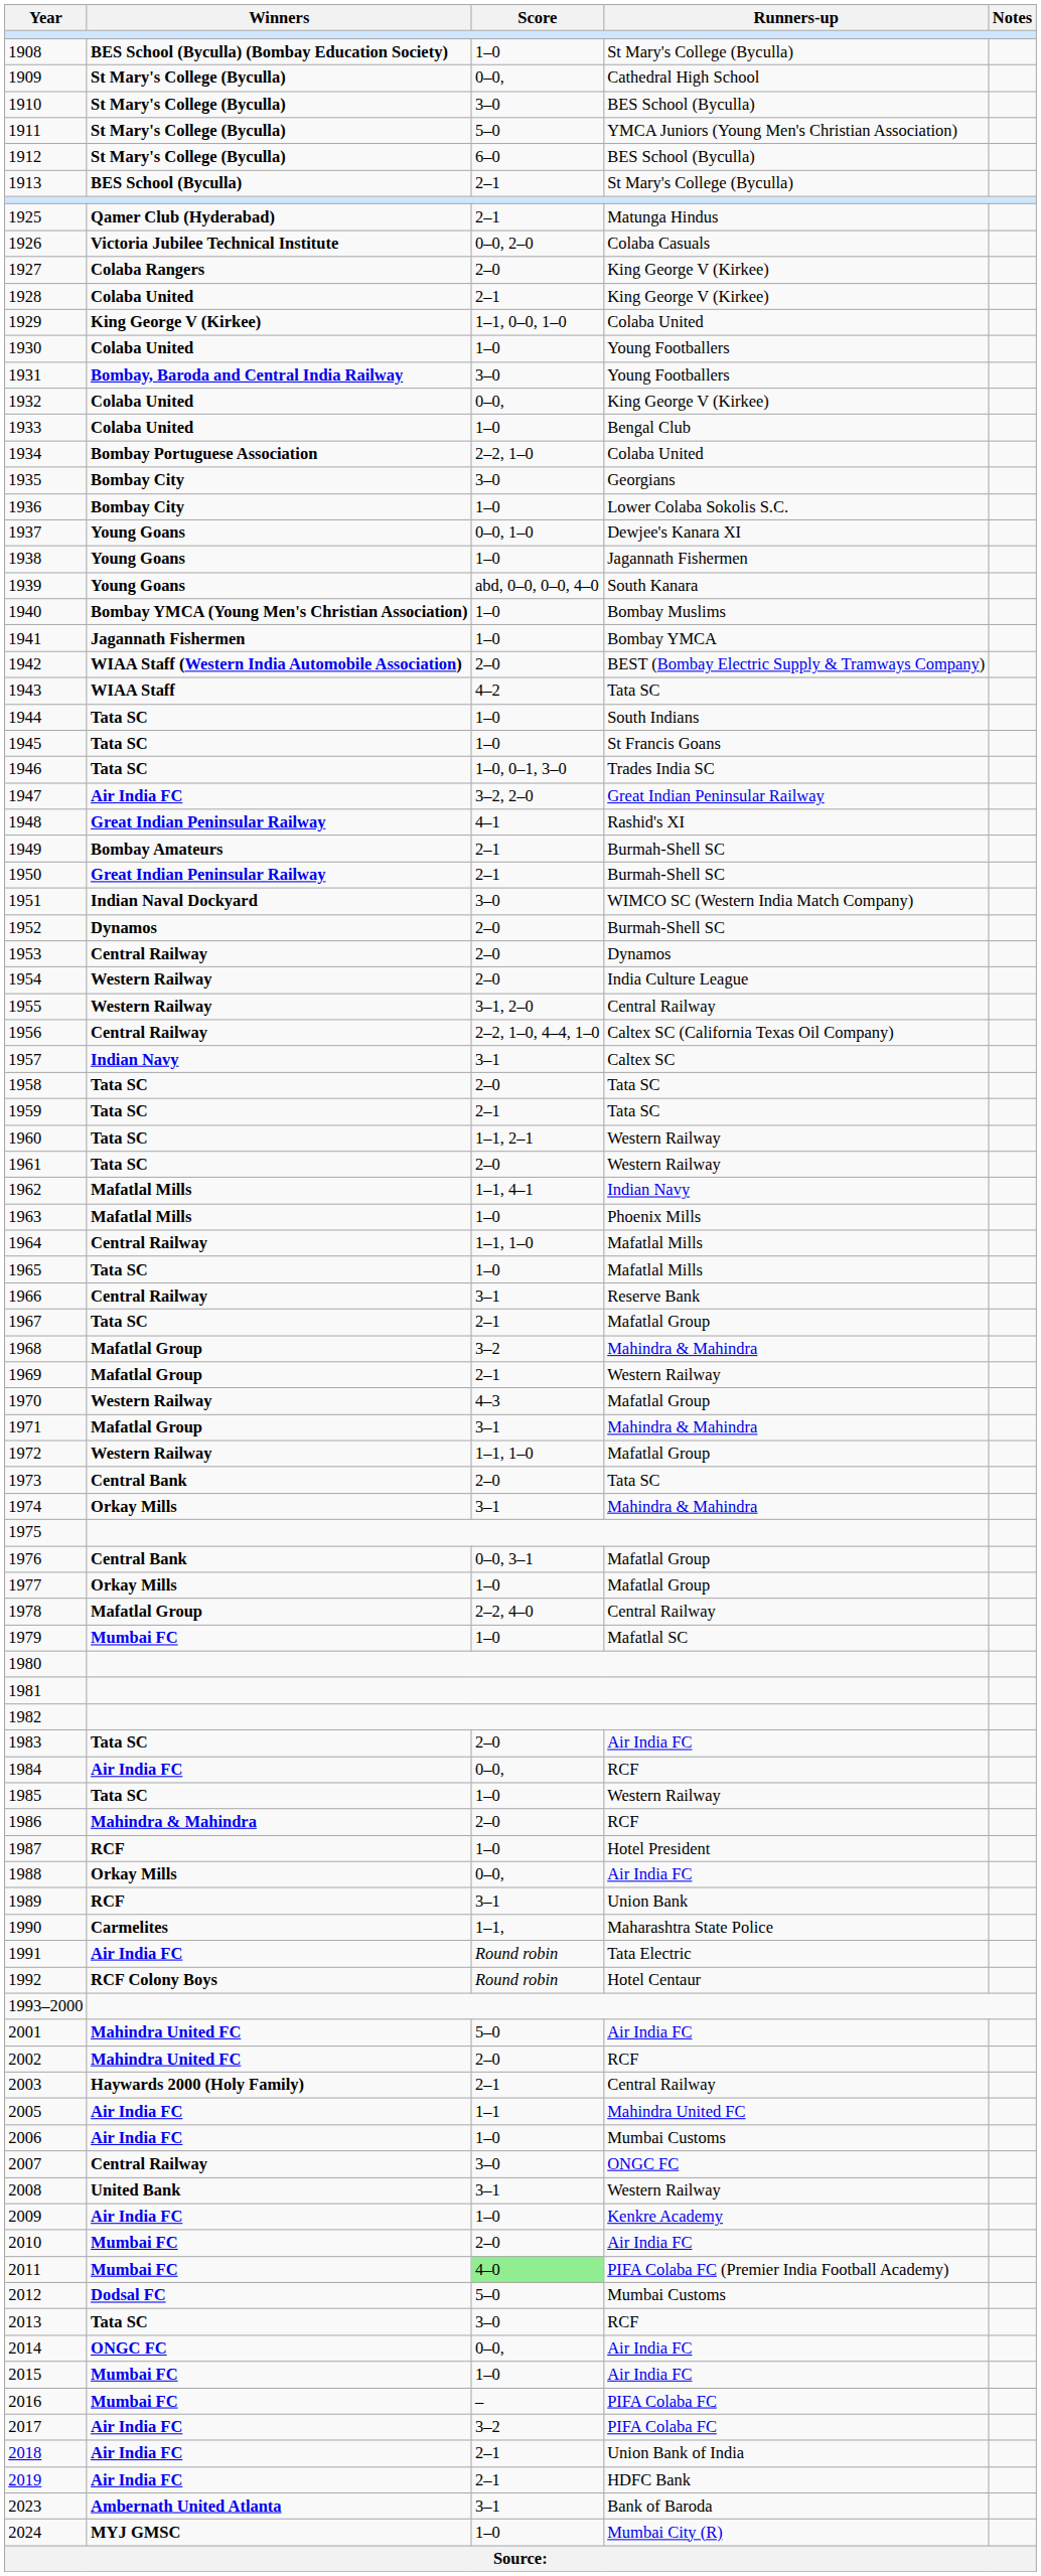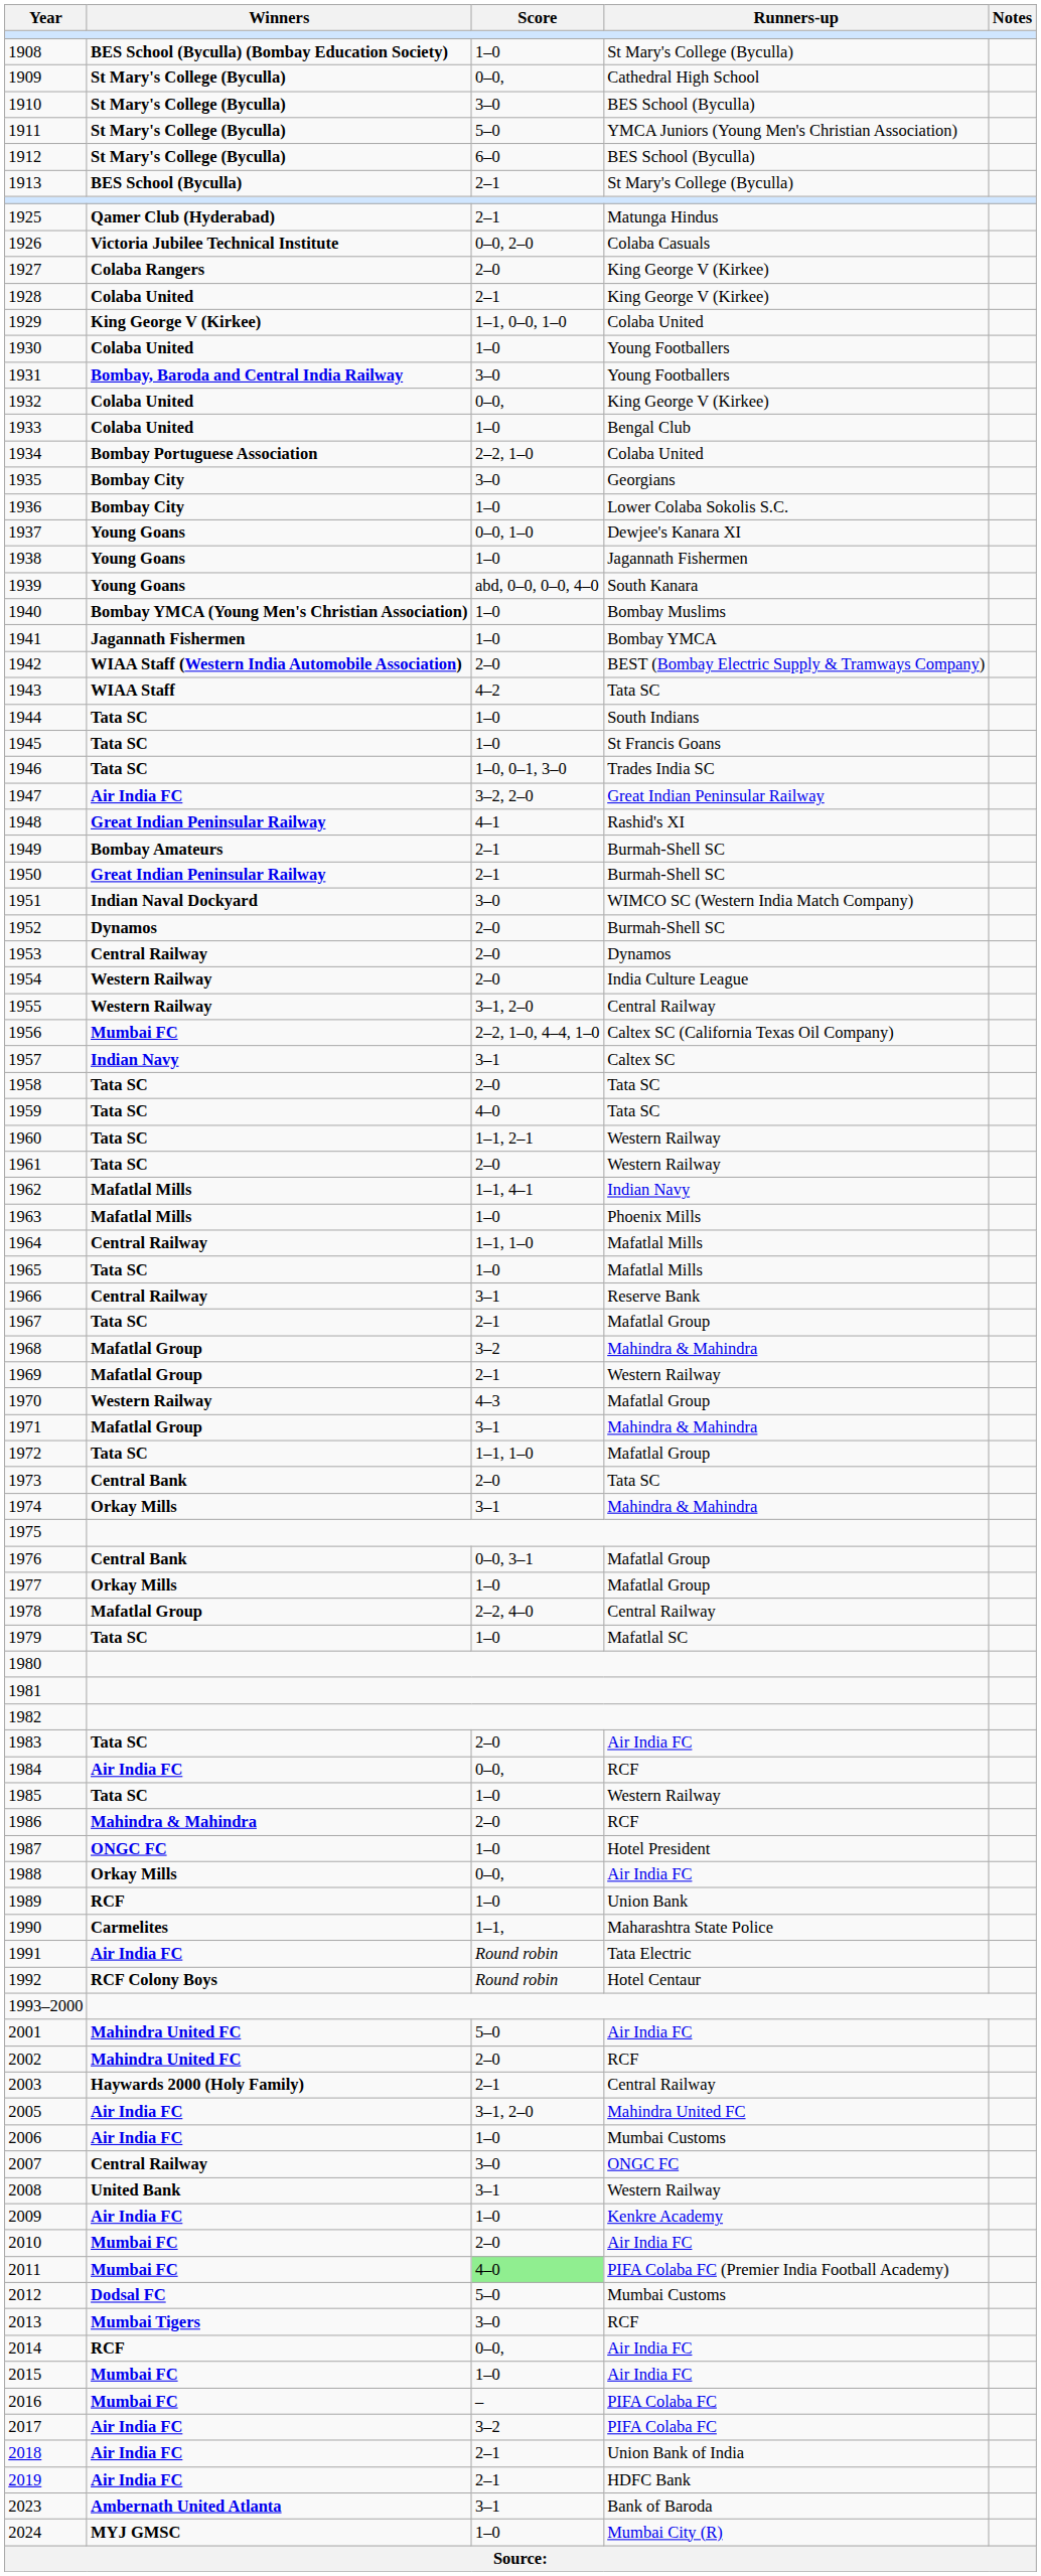1956 | Winners: Central Railway -> Mumbai FC
1959 | Score: 2–1 -> 4–0
1972 | Winners: Western Railway -> Tata SC
1979 | Winners: Mumbai FC -> Tata SC
1987 | Winners: RCF -> ONGC FC
1989 | Score: 3–1 -> 1–0
2005 | Score: 1–1 -> 3–1, 2–0
2013 | Winners: Tata SC -> Mumbai Tigers
2014 | Winners: ONGC FC -> RCF
